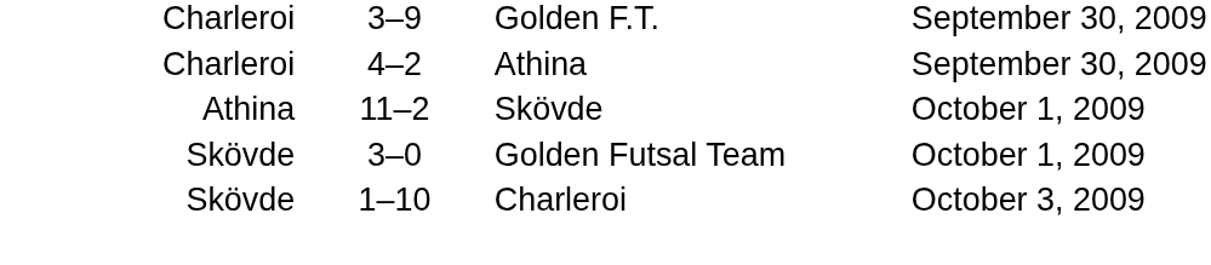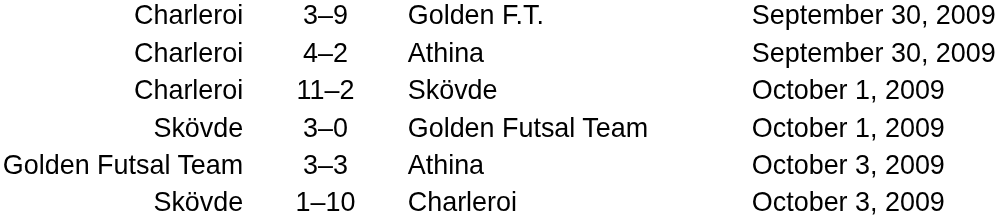11–2 | column 1: Athina -> Charleroi
+ row: Golden Futsal Team | 3–3 | Athina | October 3, 2009
